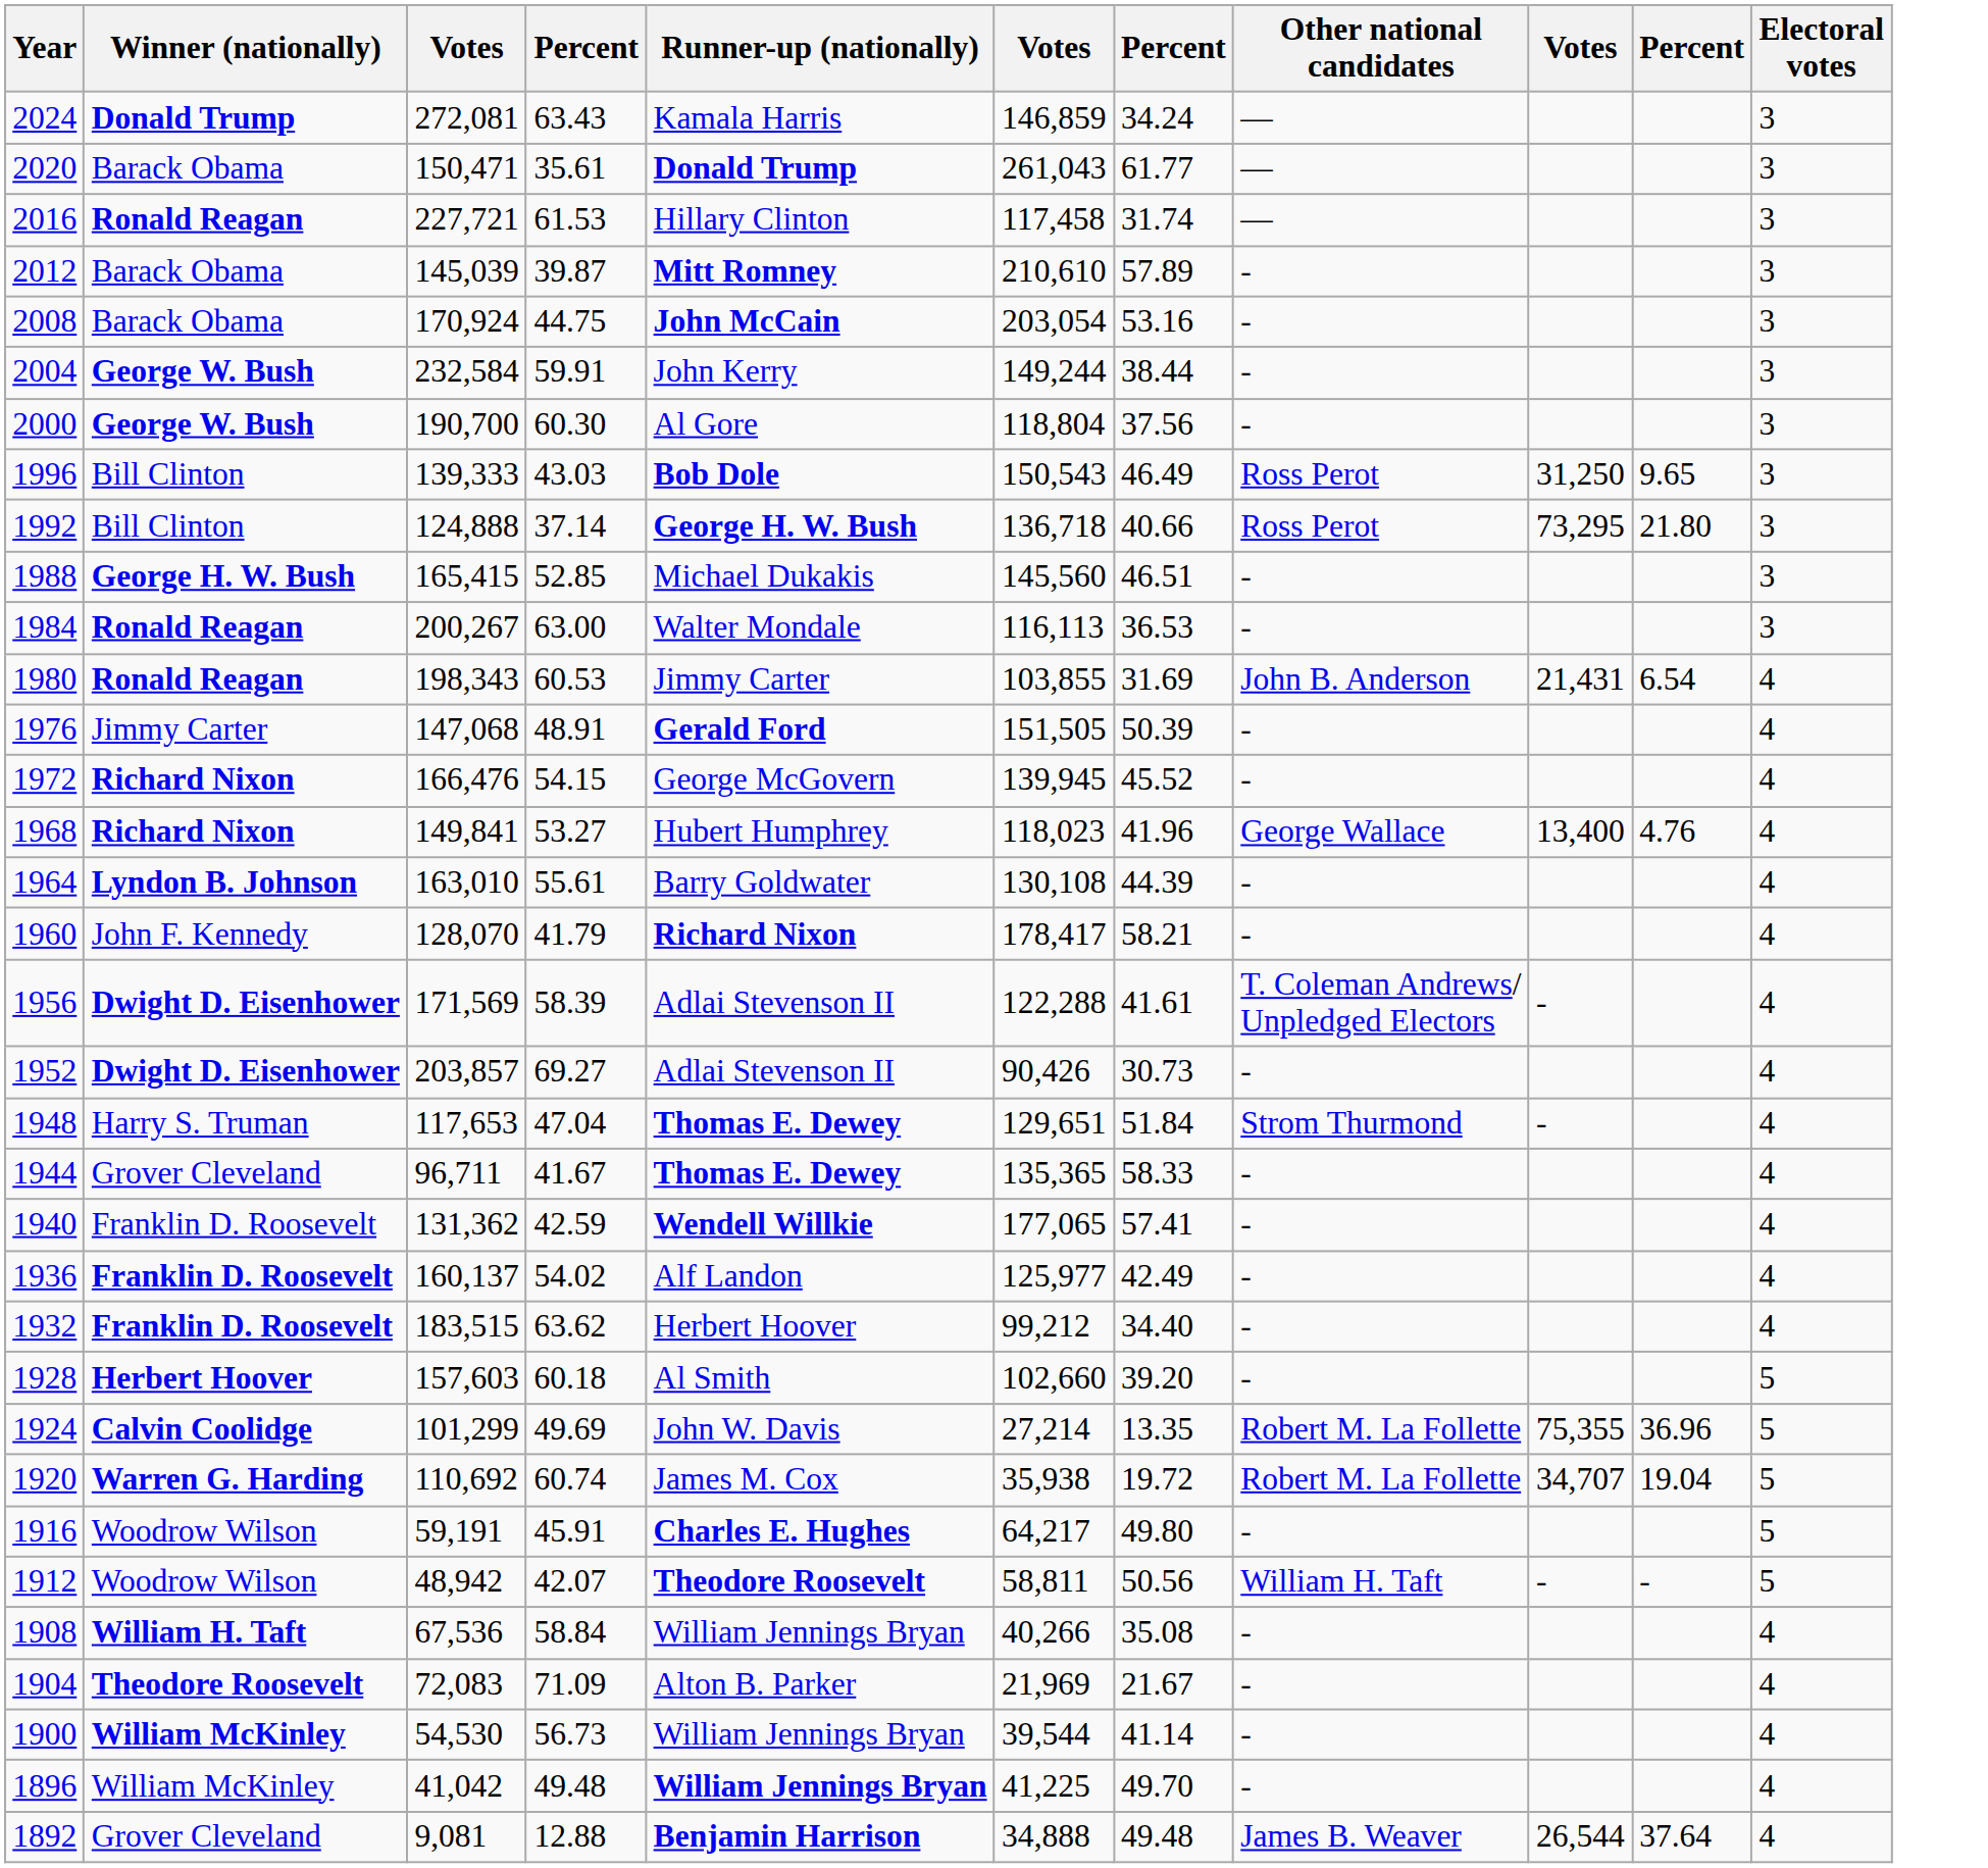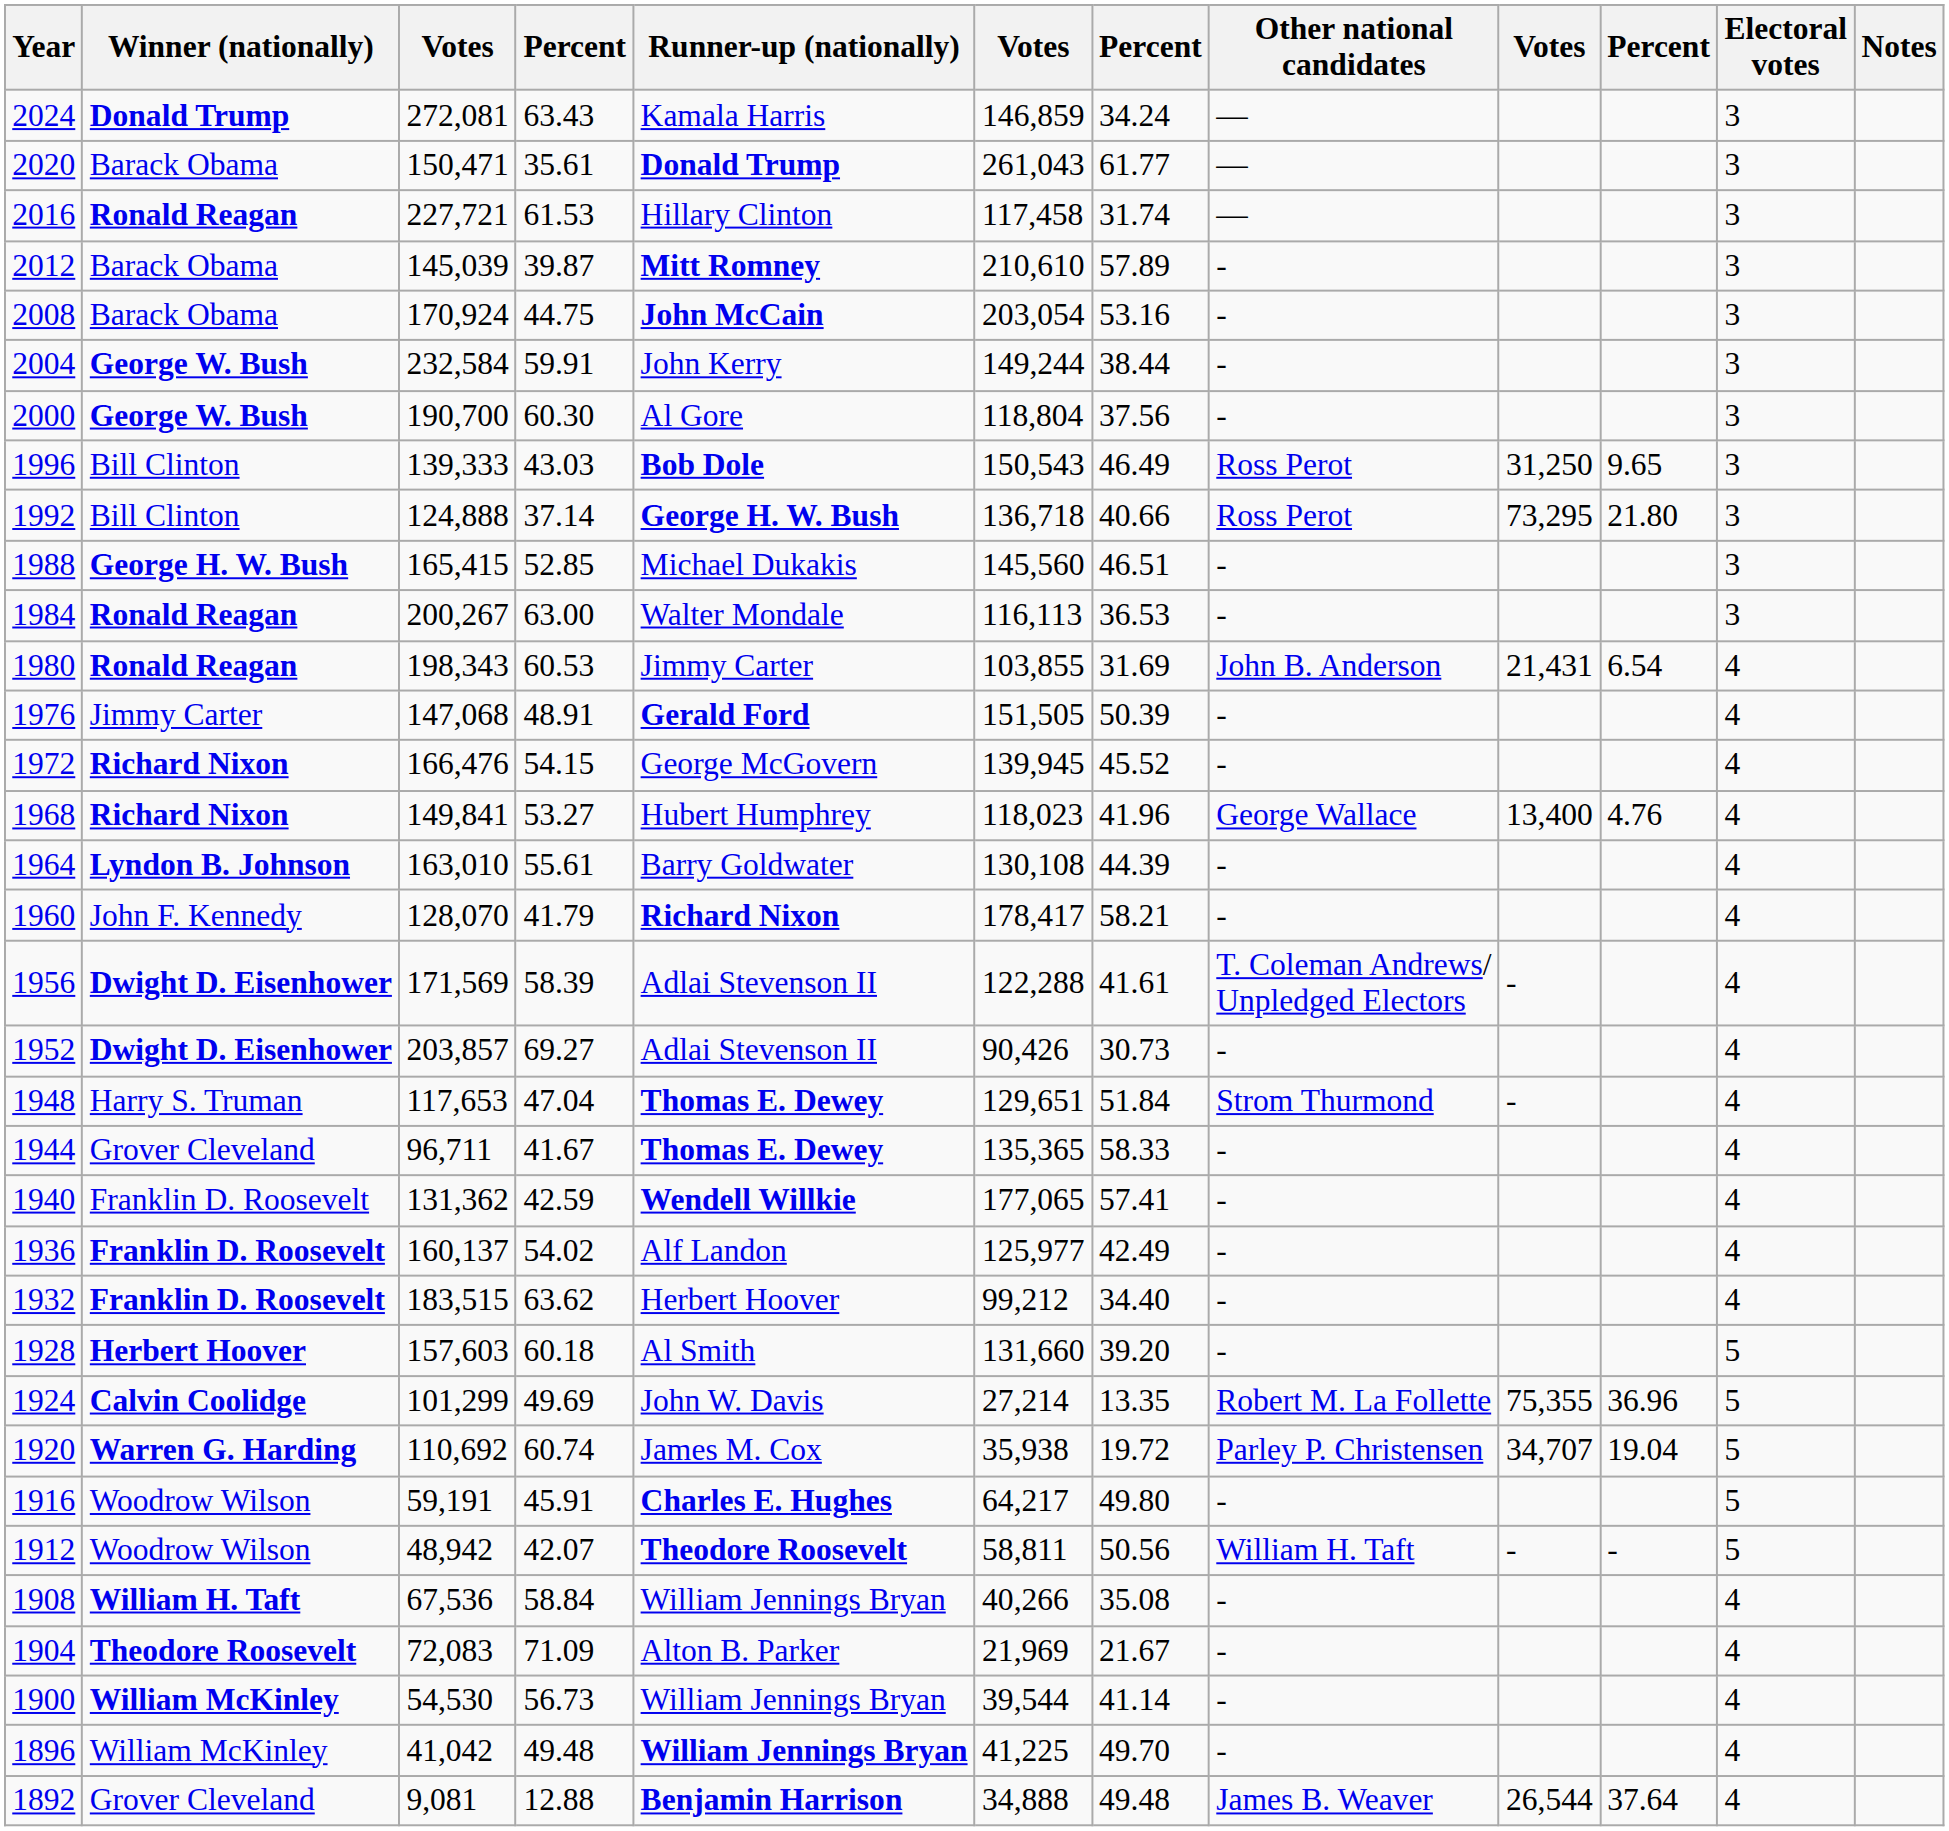+ column: Notes
1928 | column 6: 102,660 -> 131,660
1920 | Other national candidates: Robert M. La Follette -> Parley P. Christensen
